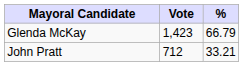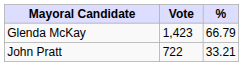John Pratt | Vote: 712 -> 722
